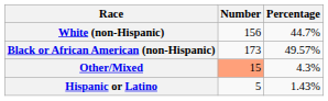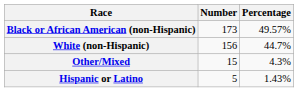rows swapped: White (non-Hispanic) <-> Black or African American (non-Hispanic)
Other/Mixed | Number: lightsalmon background -> no background
